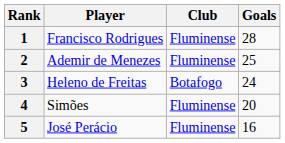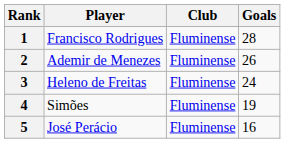2 | Goals: 25 -> 26
3 | Club: Botafogo -> Fluminense
4 | Goals: 20 -> 19
